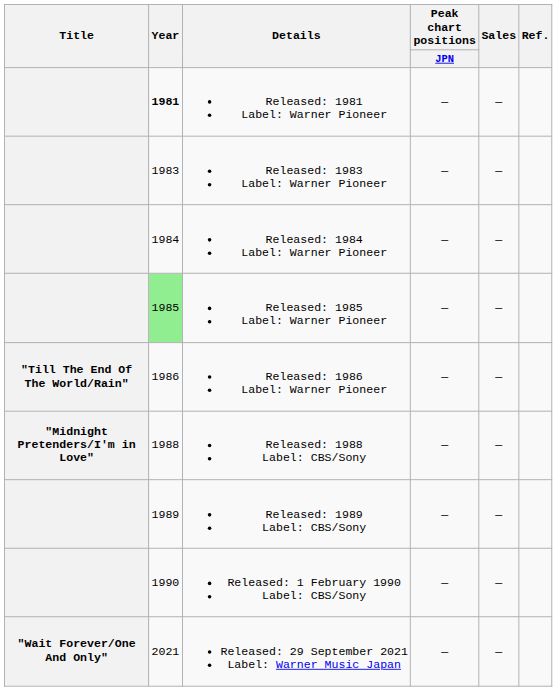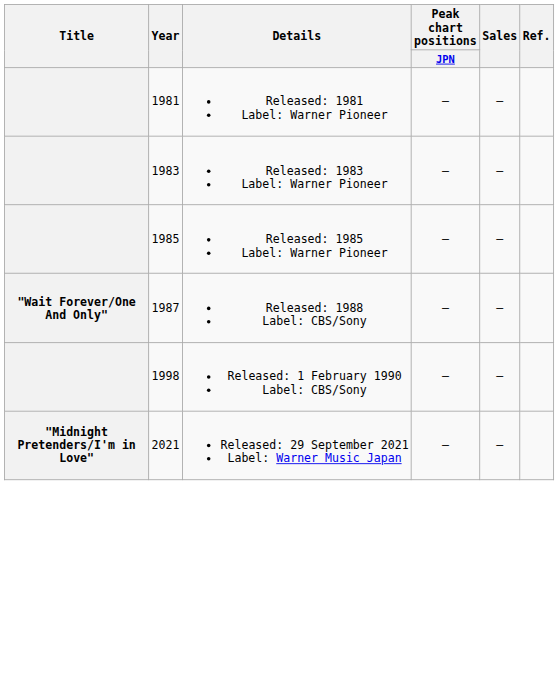Released: 1981 Label: Warner Pioneer | Year: bold -> normal
- row: 1984 | Released: 1984 Label: Warner Pioneer | — | —
Released: 1985 Label: Warner Pioneer | Year: lightgreen background -> no background
- row: "Till The End Of The World/Rain" | 1986 | Released: 1986 Label: Warner Pioneer | — | —
Released: 1988 Label: CBS/Sony | Title: "Midnight Pretenders/I'm in Love" -> "Wait Forever/One And Only"
Released: 1988 Label: CBS/Sony | Year: 1988 -> 1987
- row: 1989 | Released: 1989 Label: CBS/Sony | — | —
Released: 1 February 1990 Label: CBS/Sony | Year: 1990 -> 1998
Released: 29 September 2021 Label: Warner Music Japan | Title: "Wait Forever/One And Only" -> "Midnight Pretenders/I'm in Love"
